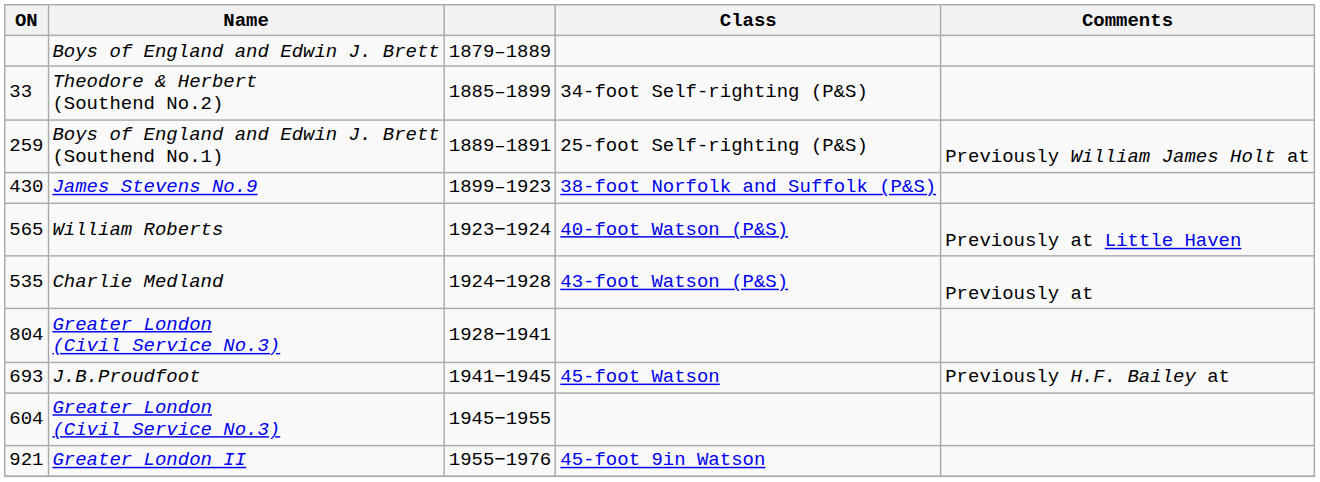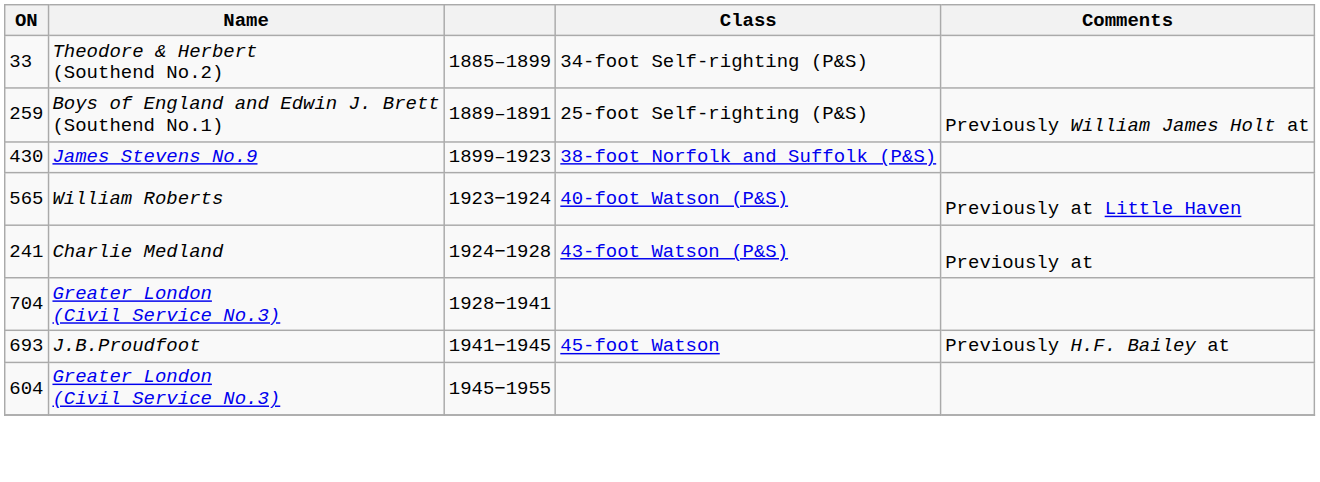- row: Boys of England and Edwin J. Brett | 1879–1889
Charlie Medland | ON: 535 -> 241
Greater London (Civil Service No.3) / 1928−1941 | ON: 804 -> 704
- row: 921 | Greater London II | 1955−1976 | 45-foot 9in Watson
